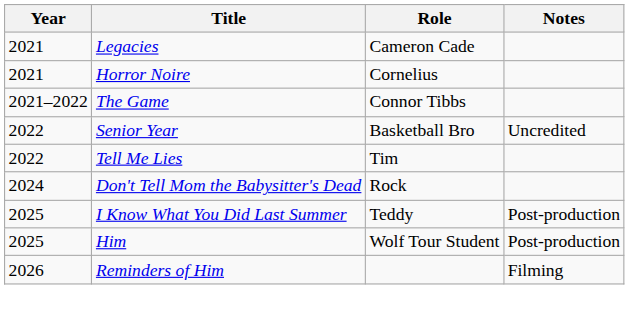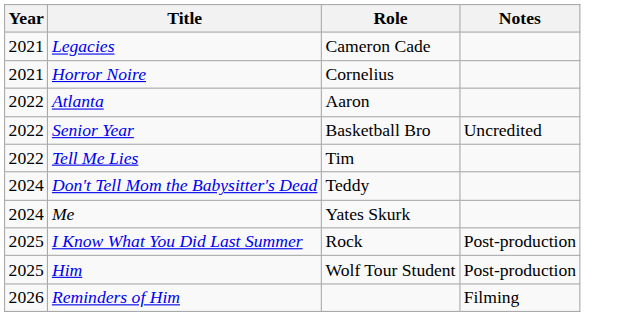- row: 2021–2022 | The Game | Connor Tibbs
+ row: 2022 | Atlanta | Aaron
Don't Tell Mom the Babysitter's Dead | Role: Rock -> Teddy
+ row: 2024 | Me | Yates Skurk
I Know What You Did Last Summer | Role: Teddy -> Rock
